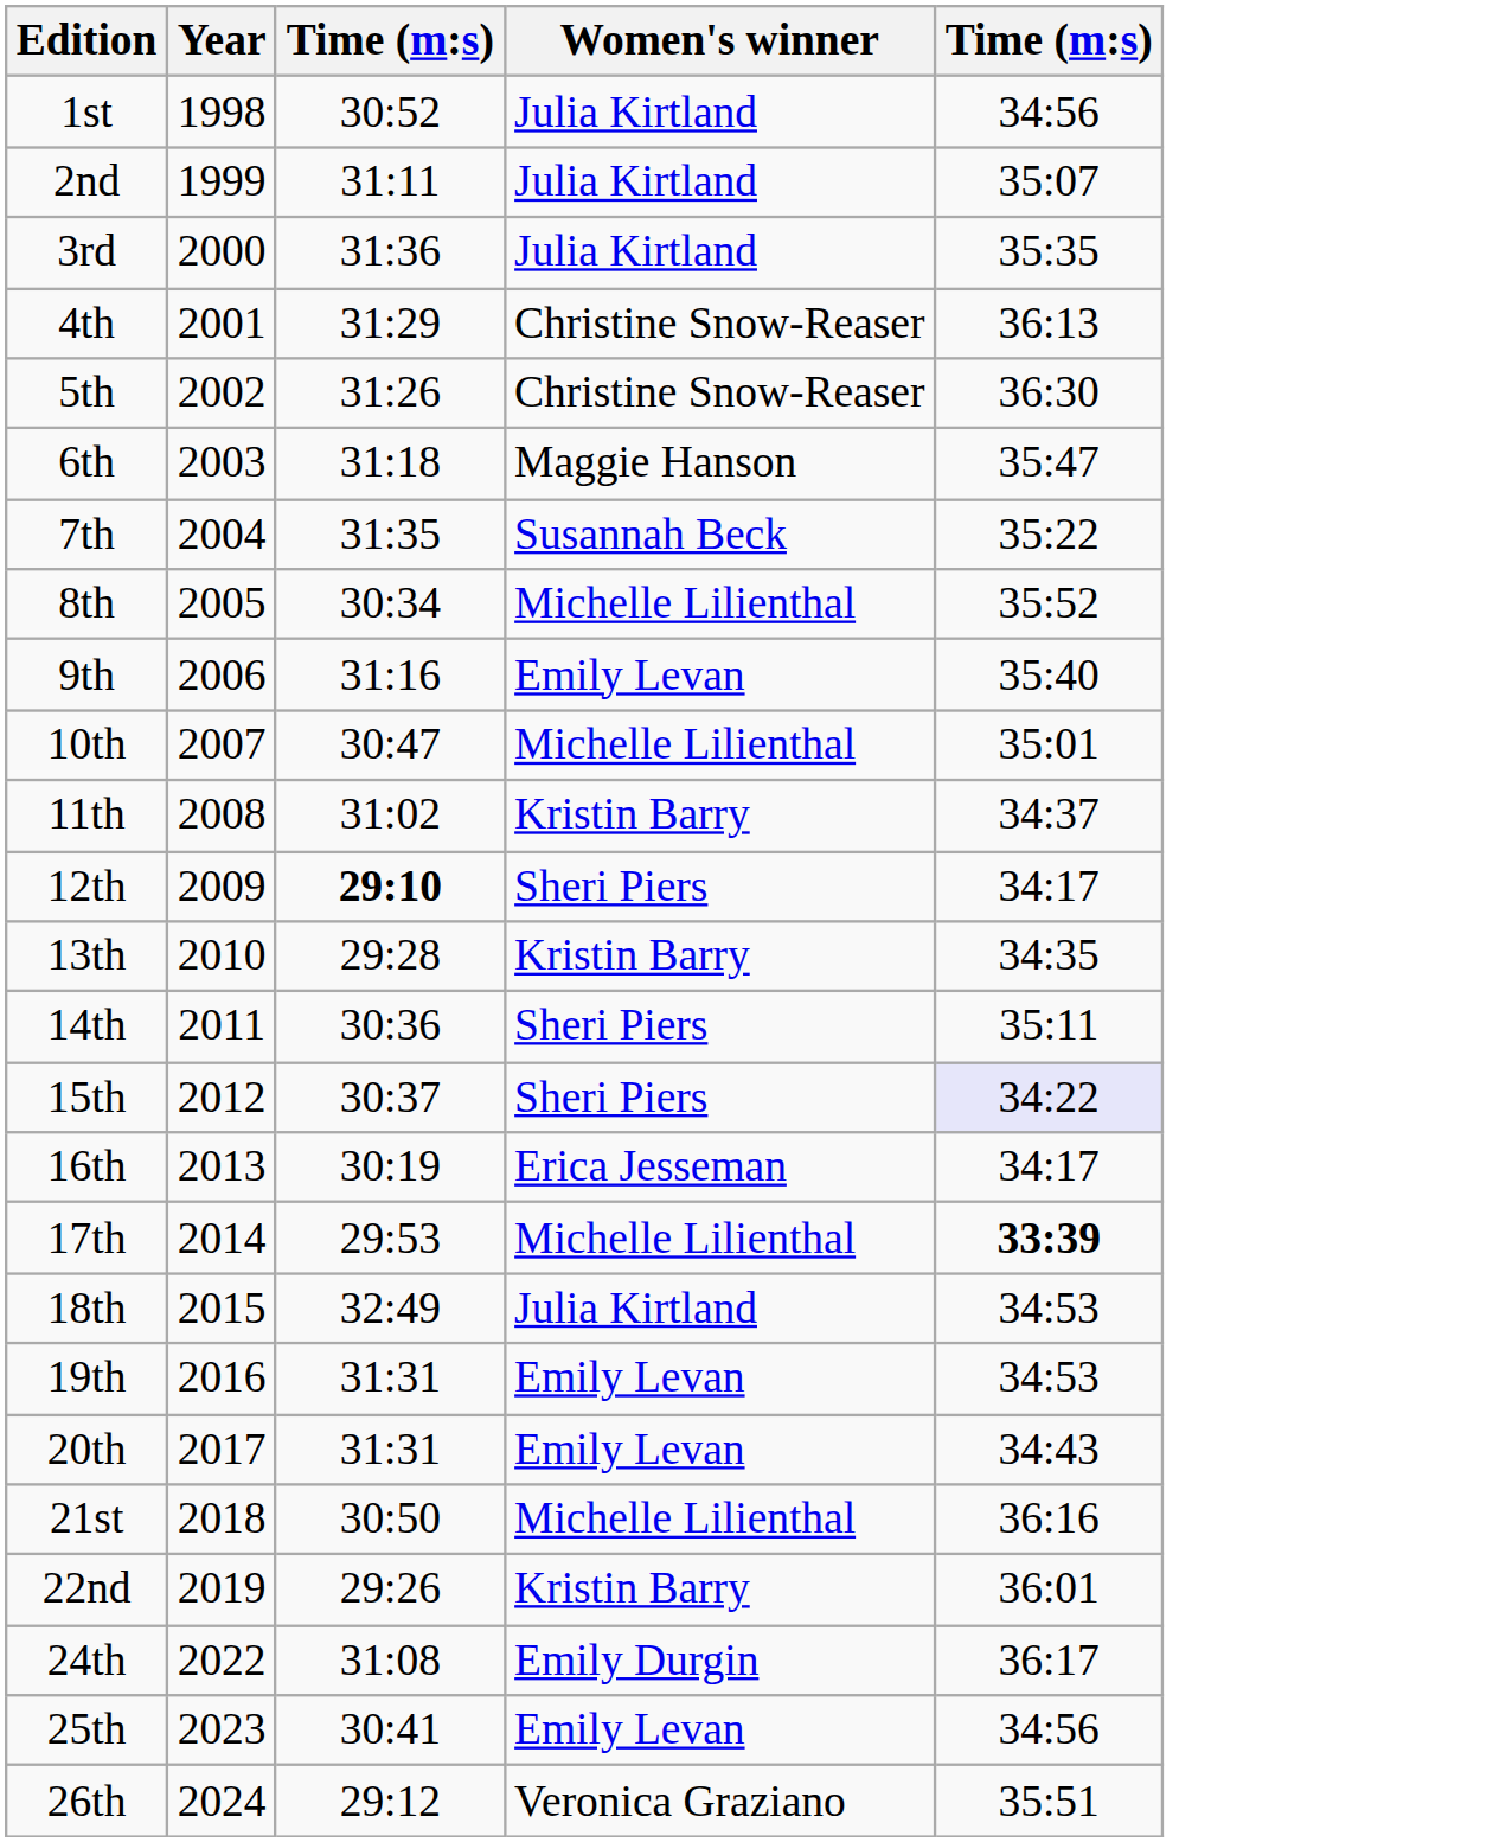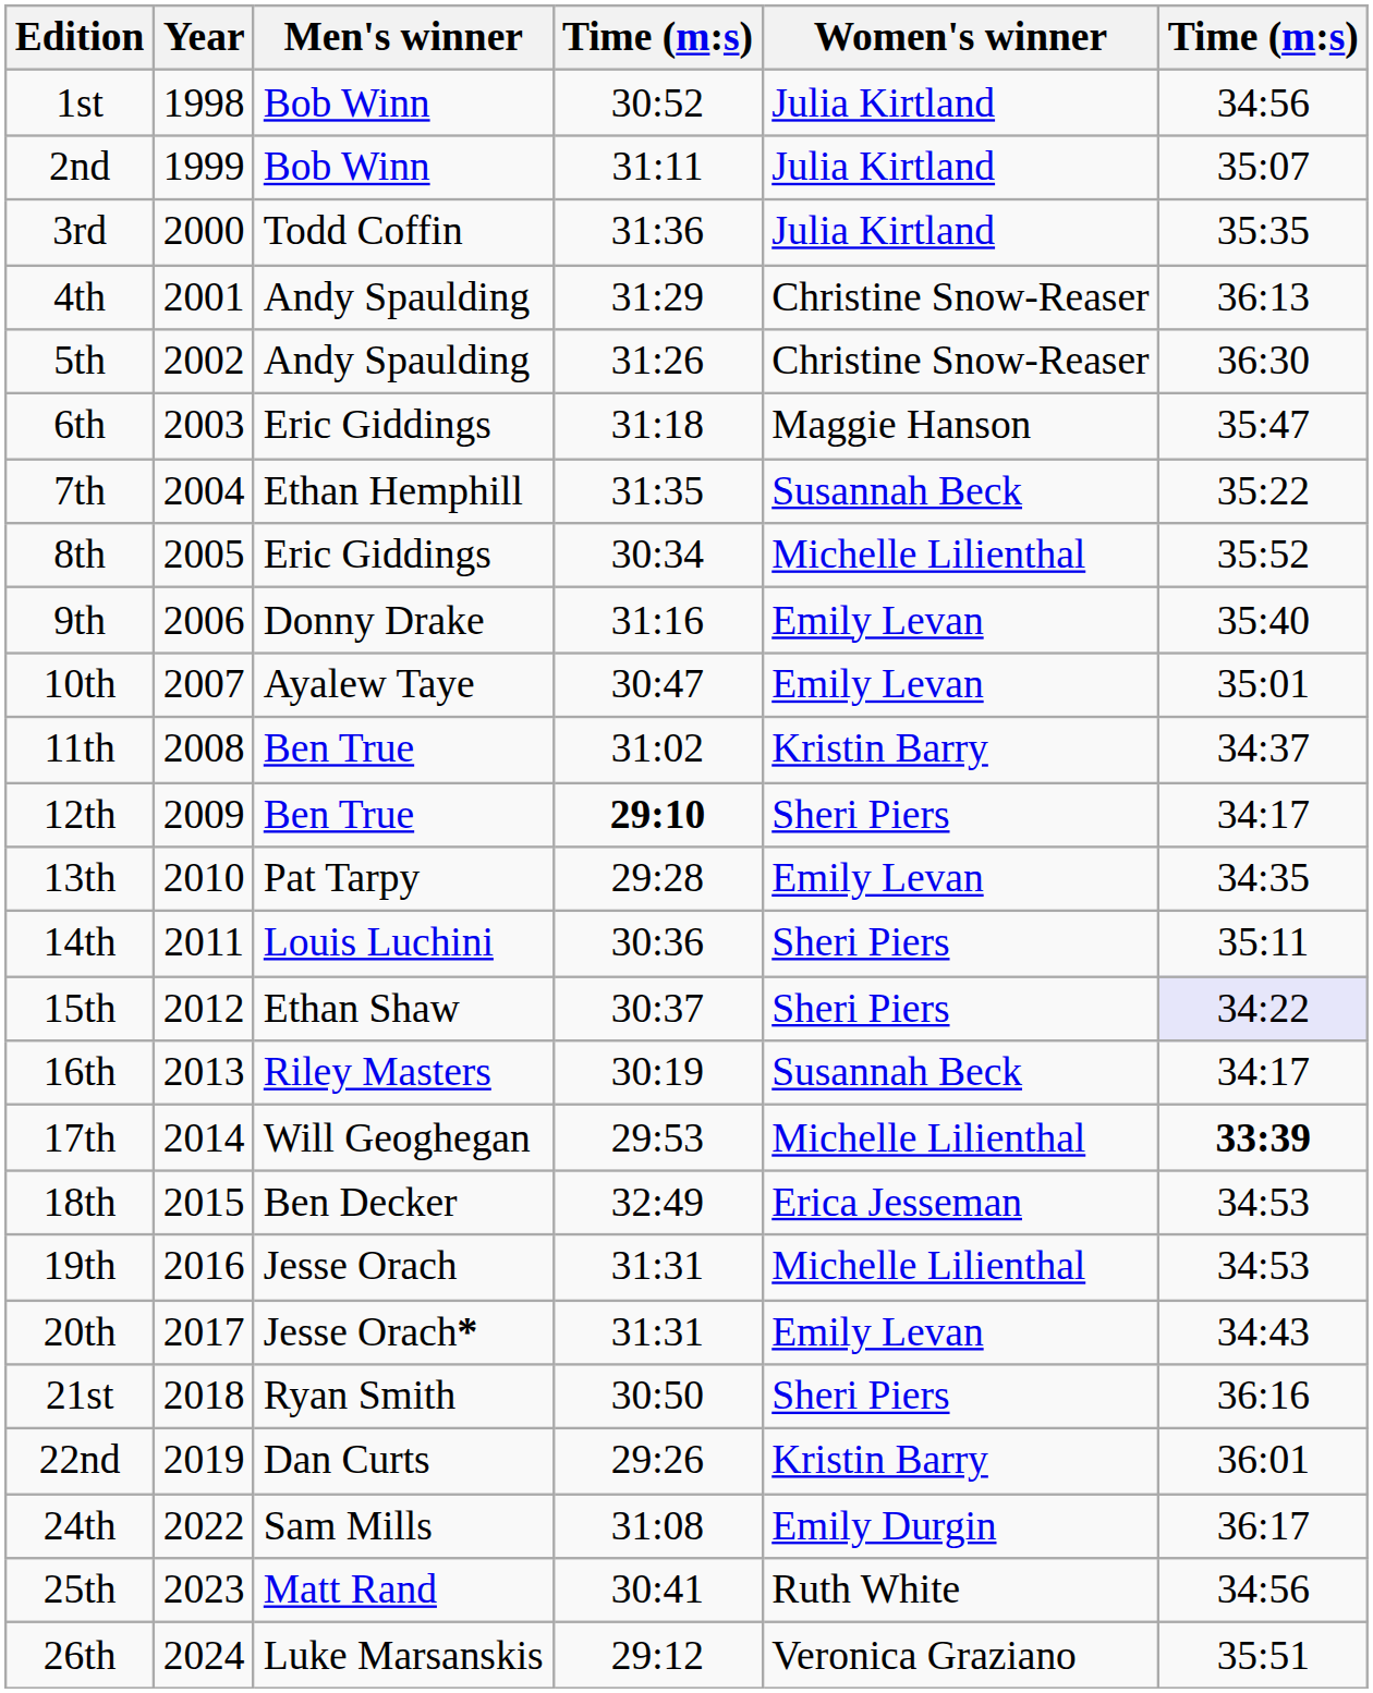+ column: Men's winner | Bob Winn | Bob Winn | Todd Coffin | Andy Spaulding | Andy Spaulding | Eric Giddings | Ethan Hemphill | Eric Giddings | Donny Drake | Ayalew Taye | Ben True | Ben True | Pat Tarpy | Louis Luchini | Ethan Shaw | Riley Masters | Will Geoghegan | Ben Decker | Jesse Orach | Jesse Orach* | Ryan Smith | Dan Curts | Sam Mills | Matt Rand | Luke Marsanskis
10th | Women's winner: Michelle Lilienthal -> Emily Levan
13th | Women's winner: Kristin Barry -> Emily Levan
16th | Women's winner: Erica Jesseman -> Susannah Beck
18th | Women's winner: Julia Kirtland -> Erica Jesseman
19th | Women's winner: Emily Levan -> Michelle Lilienthal
21st | Women's winner: Michelle Lilienthal -> Sheri Piers
25th | Women's winner: Emily Levan -> Ruth White
